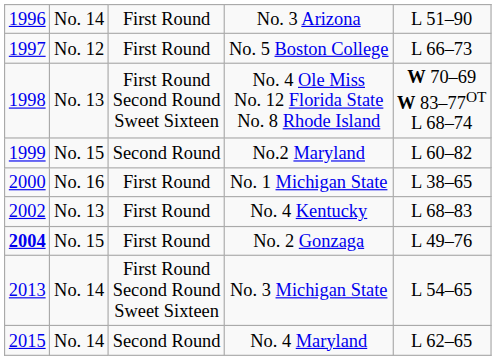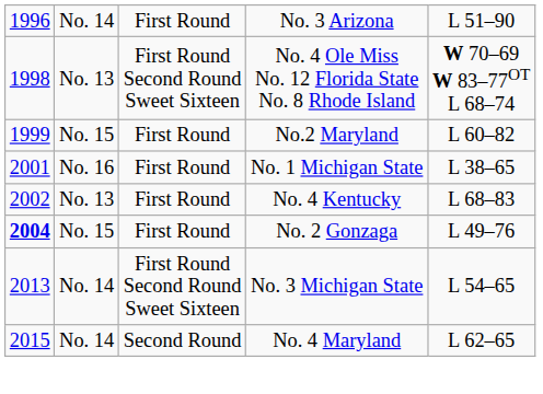- row: 1997 | No. 12 | First Round | No. 5 Boston College | L 66–73
No.2 Maryland | column 3: Second Round -> First Round
No. 1 Michigan State | column 1: 2000 -> 2001
